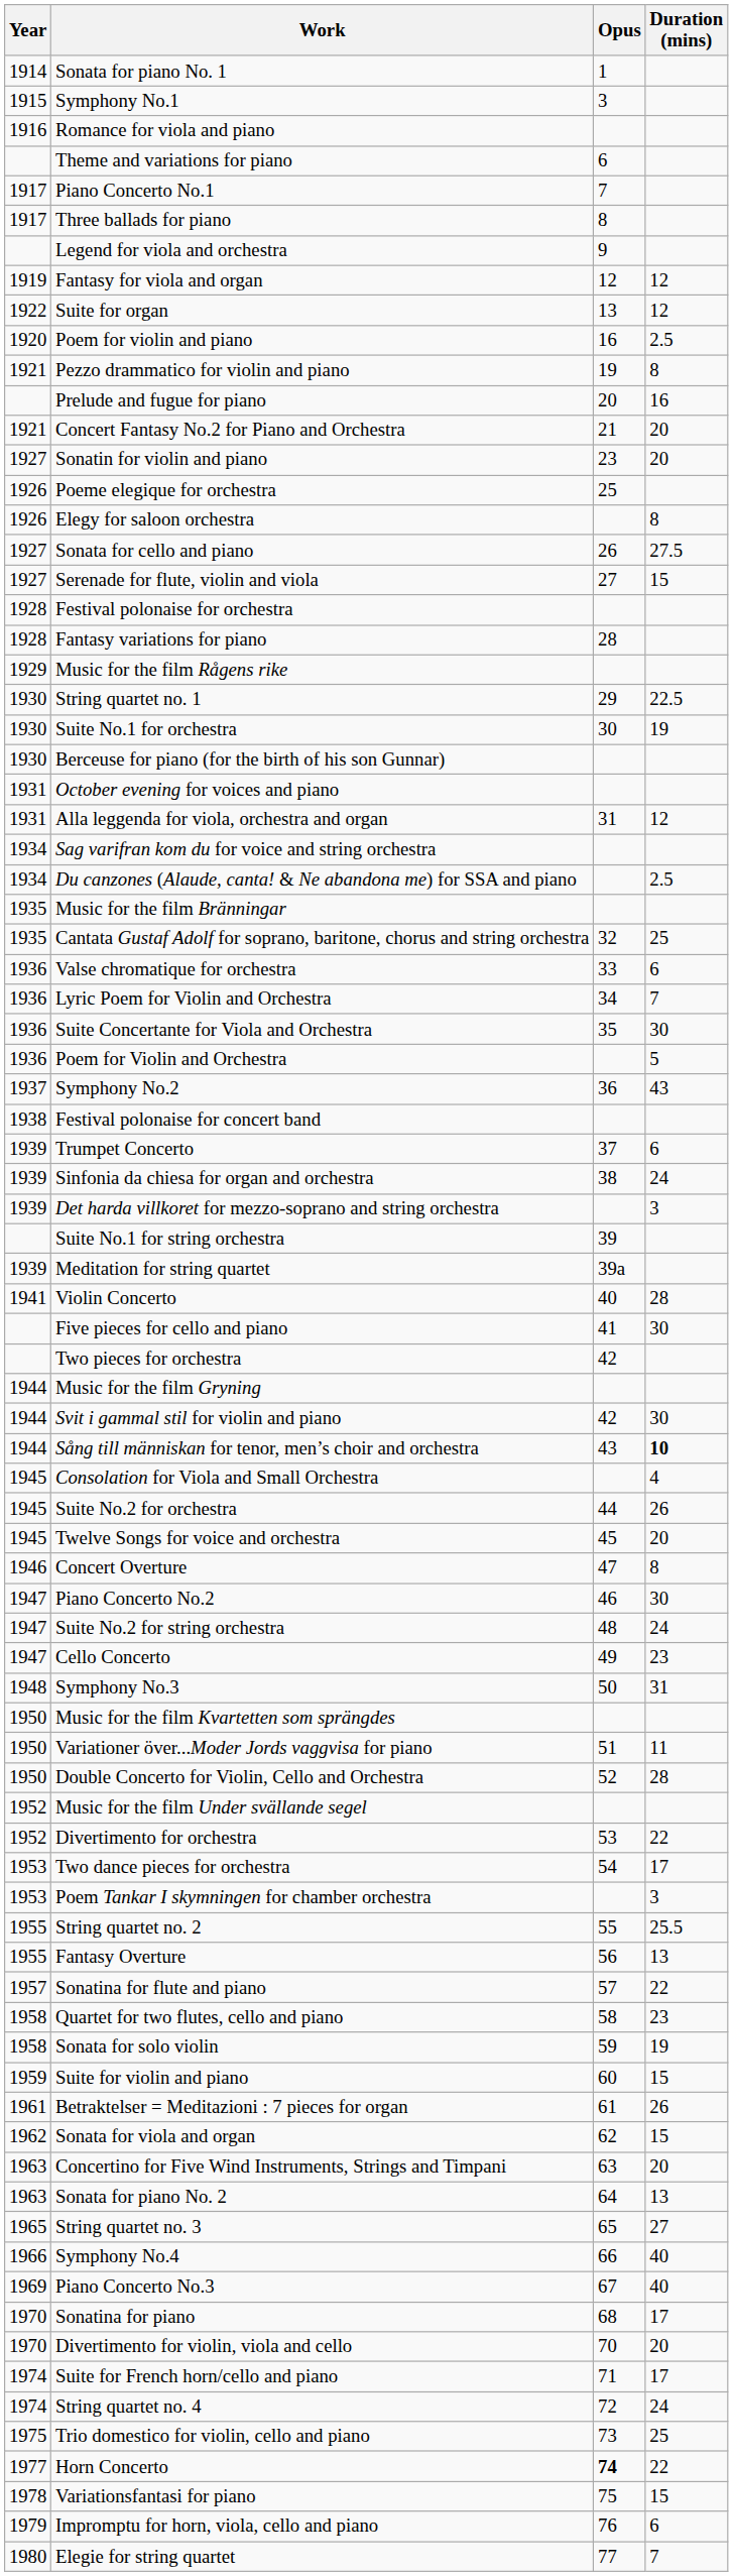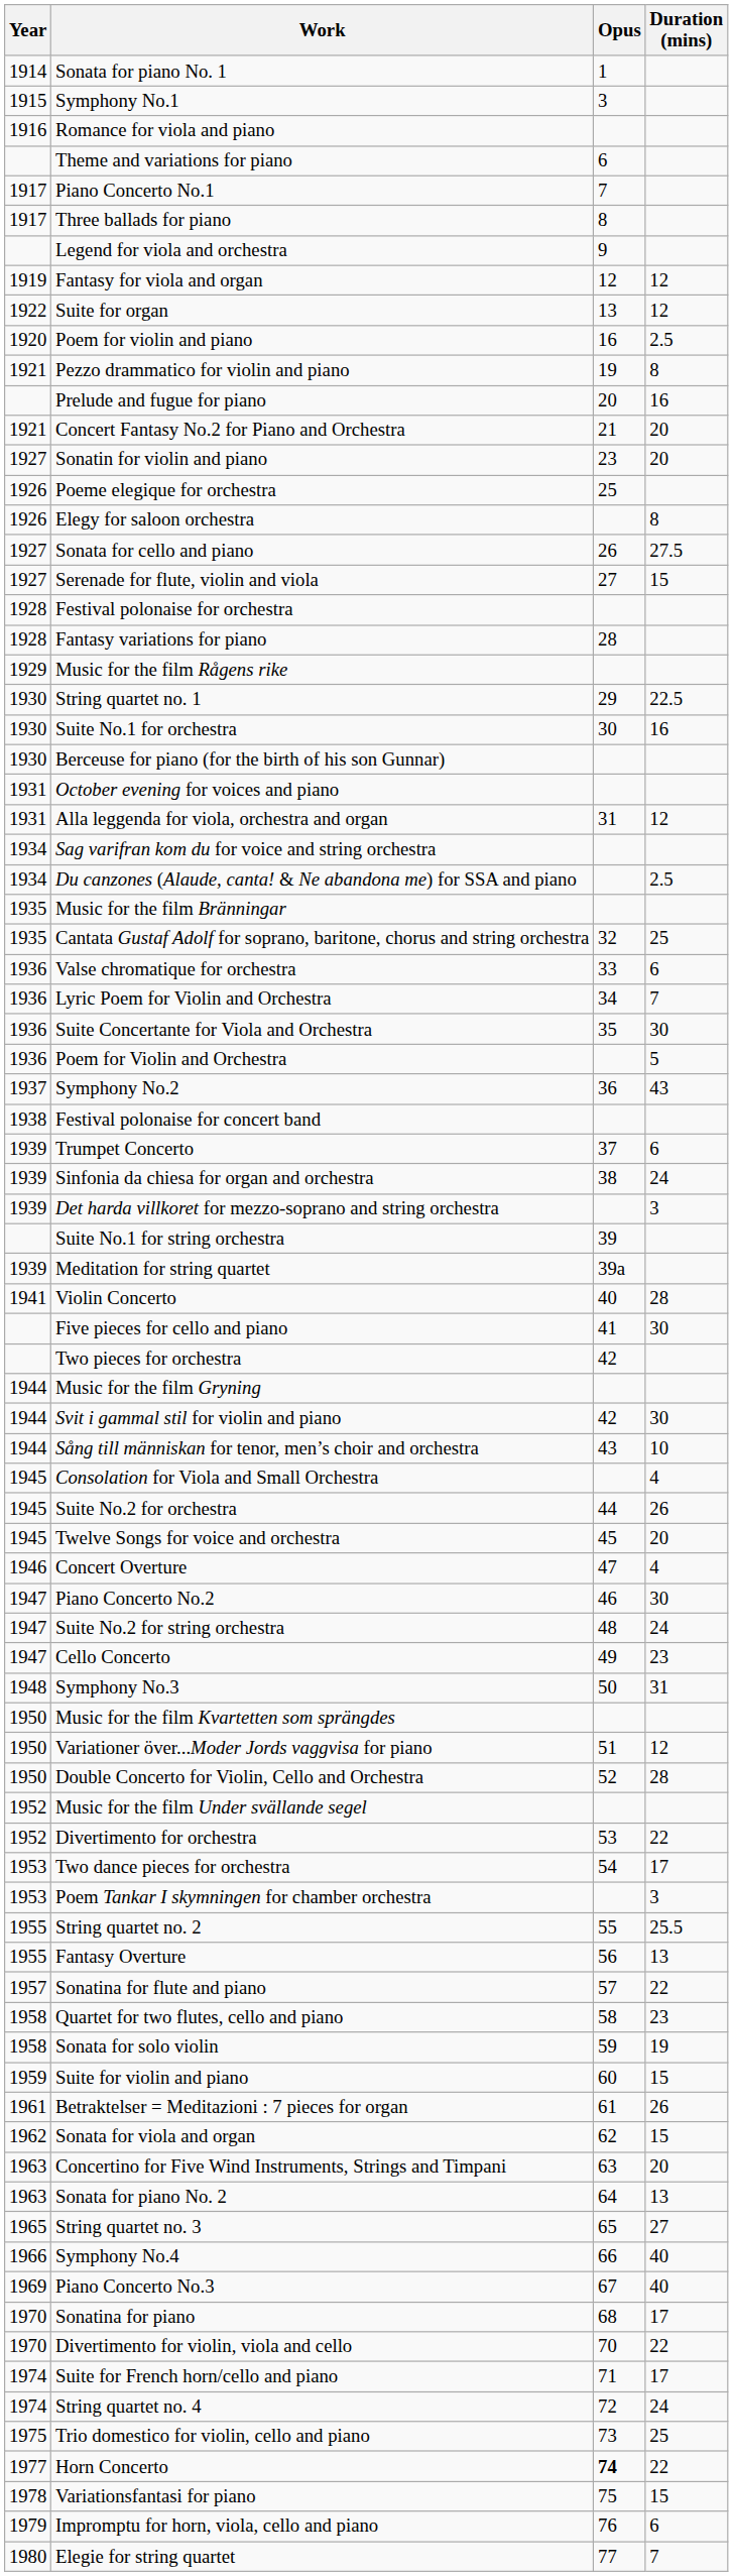Suite No.1 for orchestra | Duration (mins): 19 -> 16
Sång till människan for tenor, men’s choir and orchestra | Duration (mins): bold -> normal
Concert Overture | Duration (mins): 8 -> 4
Variationer över...Moder Jords vaggvisa for piano | Duration (mins): 11 -> 12
Divertimento for violin, viola and cello | Duration (mins): 20 -> 22
